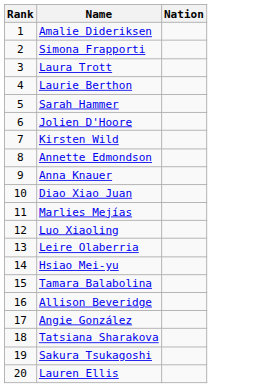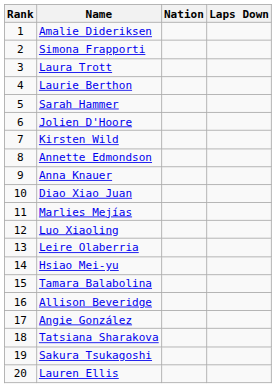+ column: Laps Down
